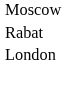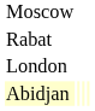+ row: Abidjan
